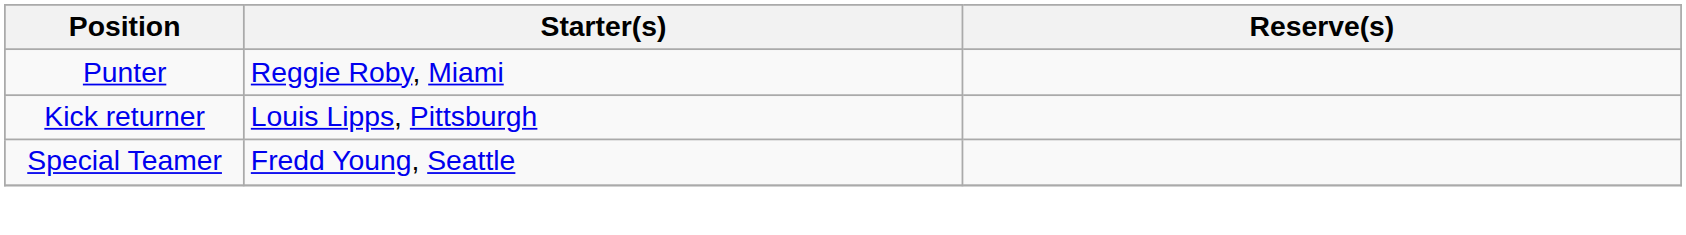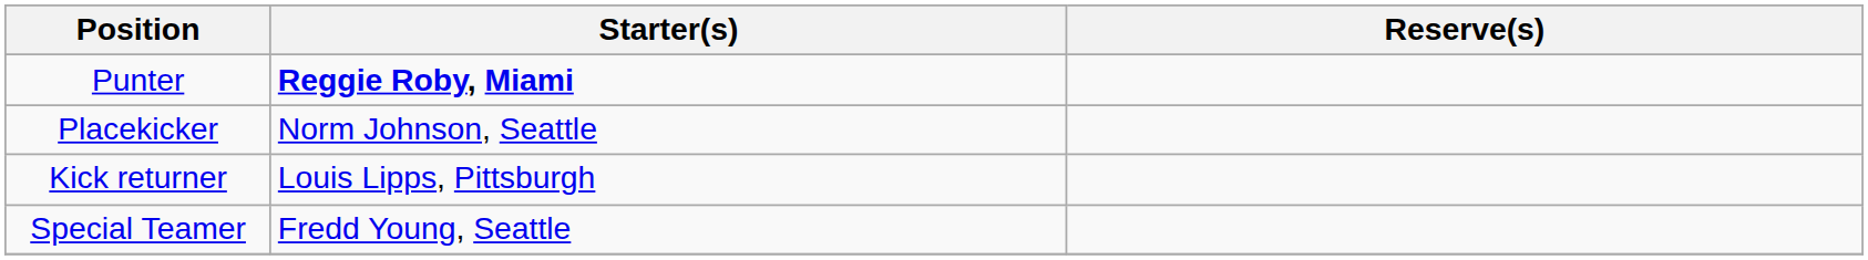Punter | Starter(s): normal -> bold
+ row: Placekicker | Norm Johnson, Seattle
